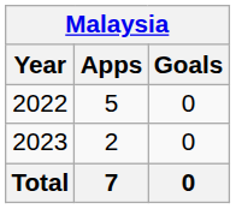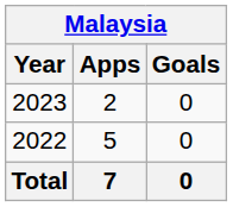rows swapped: 2022 <-> 2023
